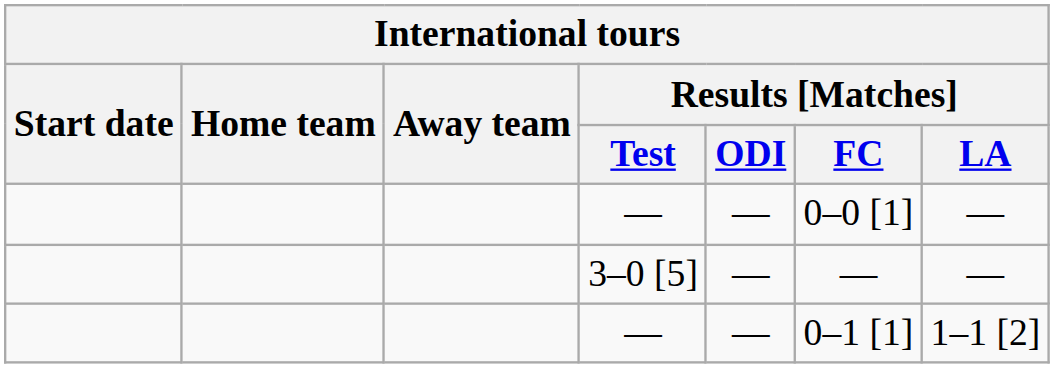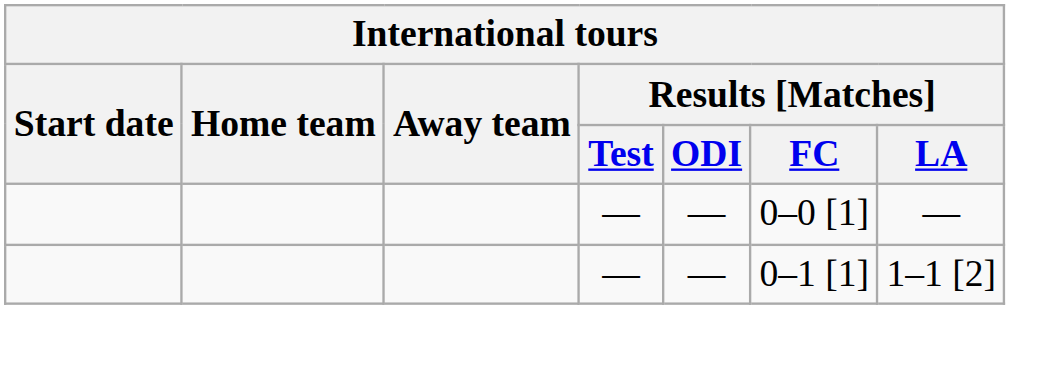- row: 3–0 [5] | — | — | —
